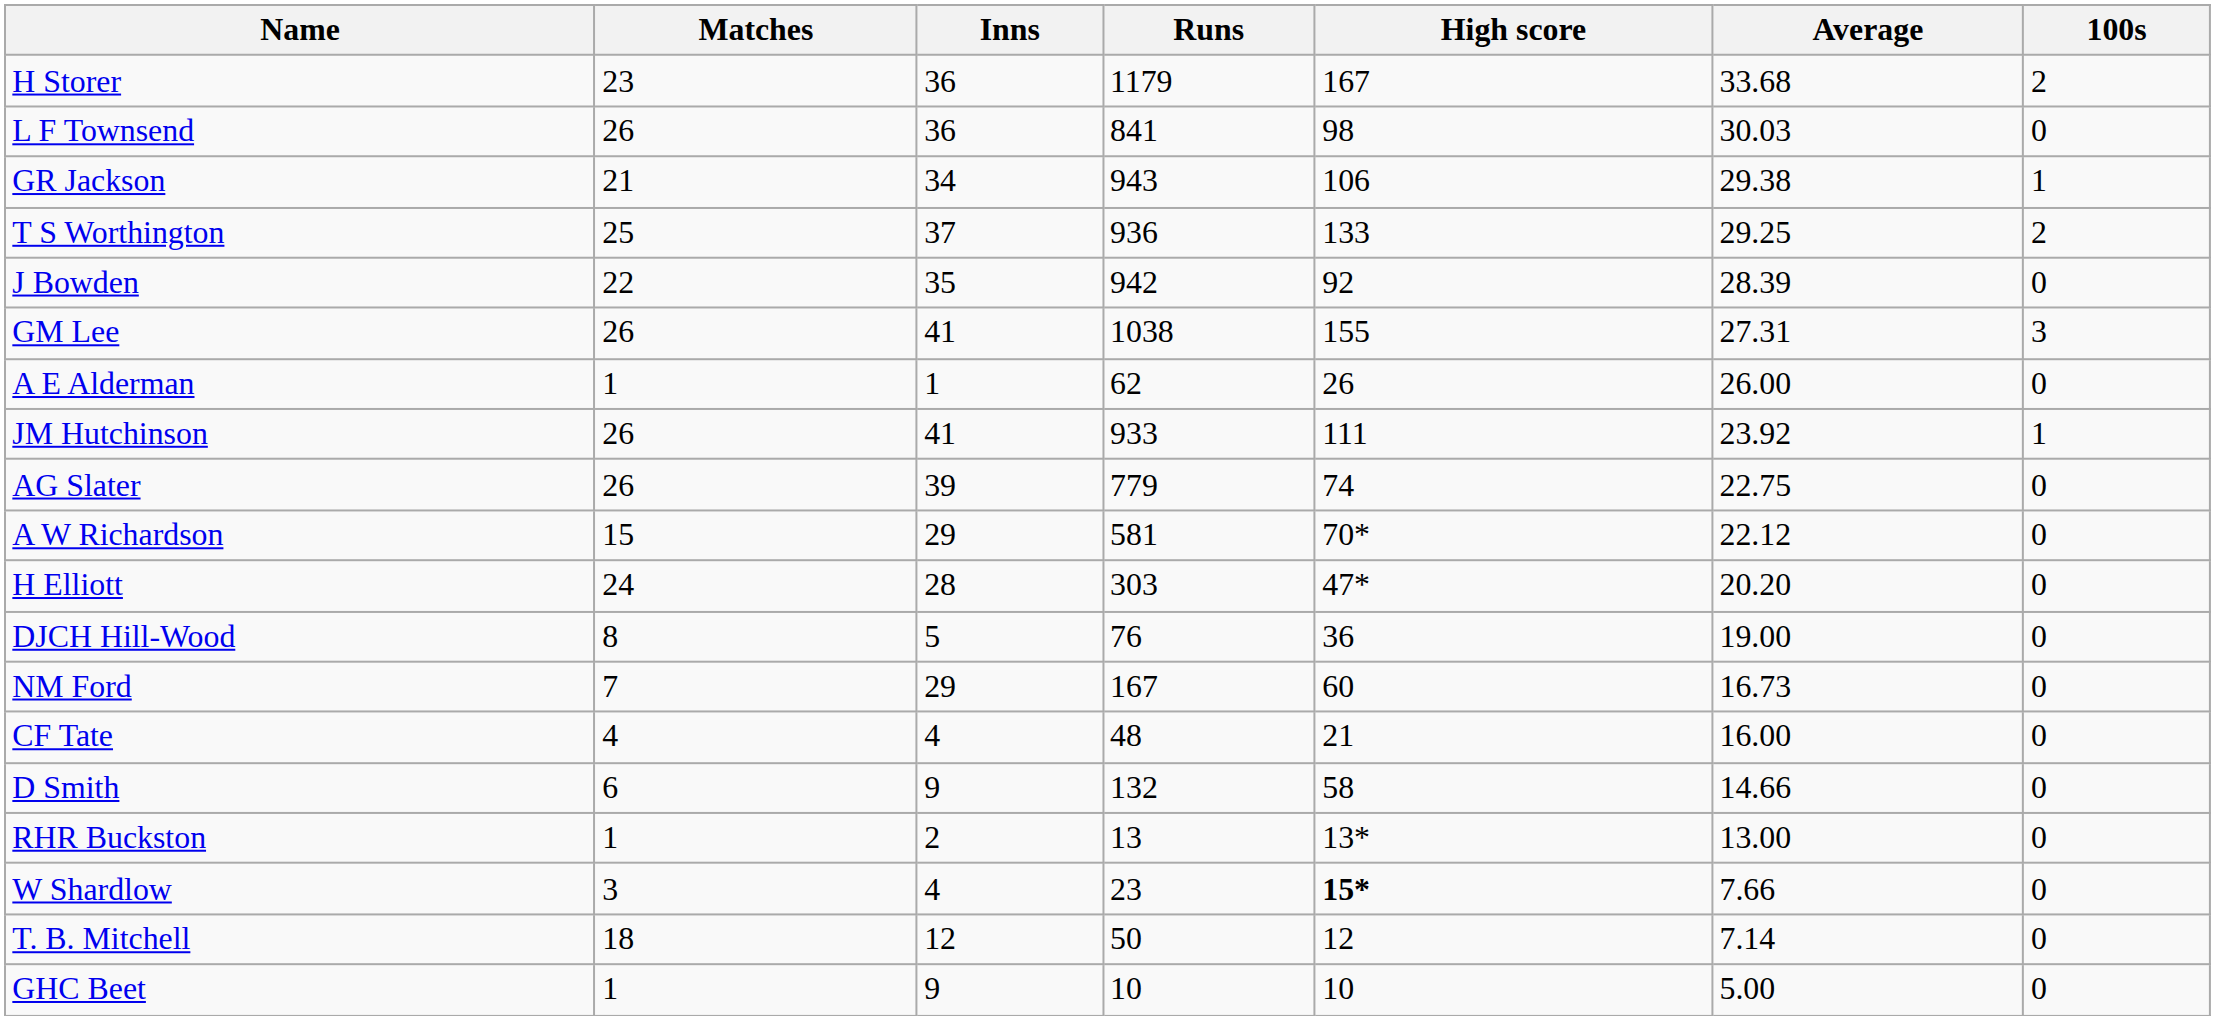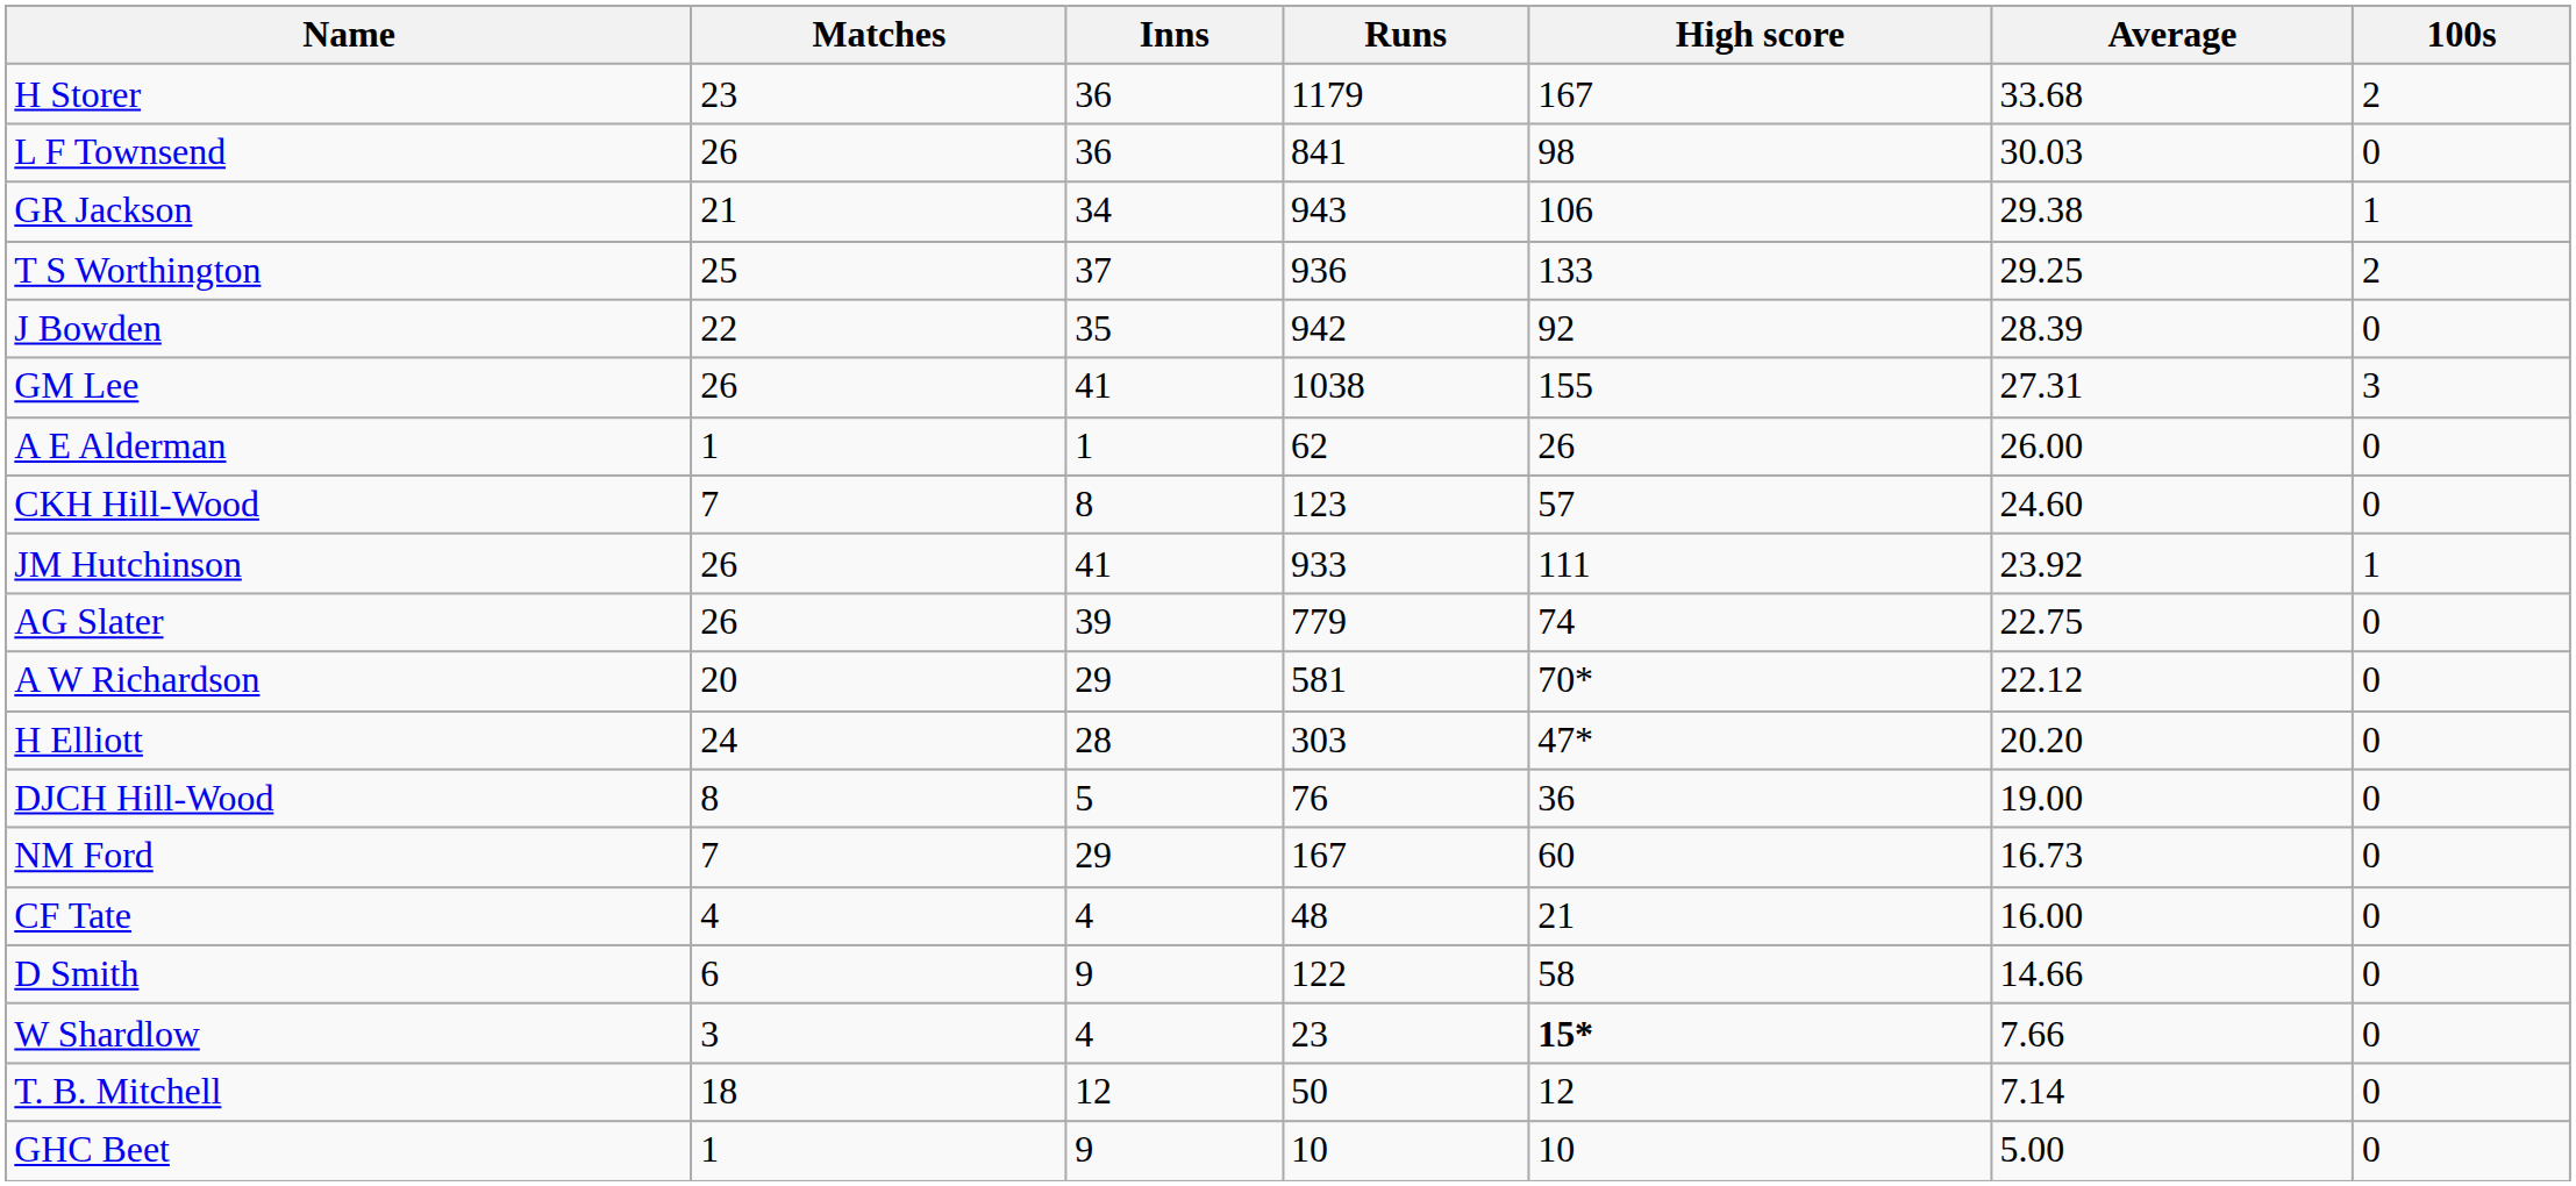+ row: CKH Hill-Wood | 7 | 8 | 123 | 57 | 24.60 | 0
A W Richardson | Matches: 15 -> 20
D Smith | Runs: 132 -> 122
- row: RHR Buckston | 1 | 2 | 13 | 13* | 13.00 | 0
